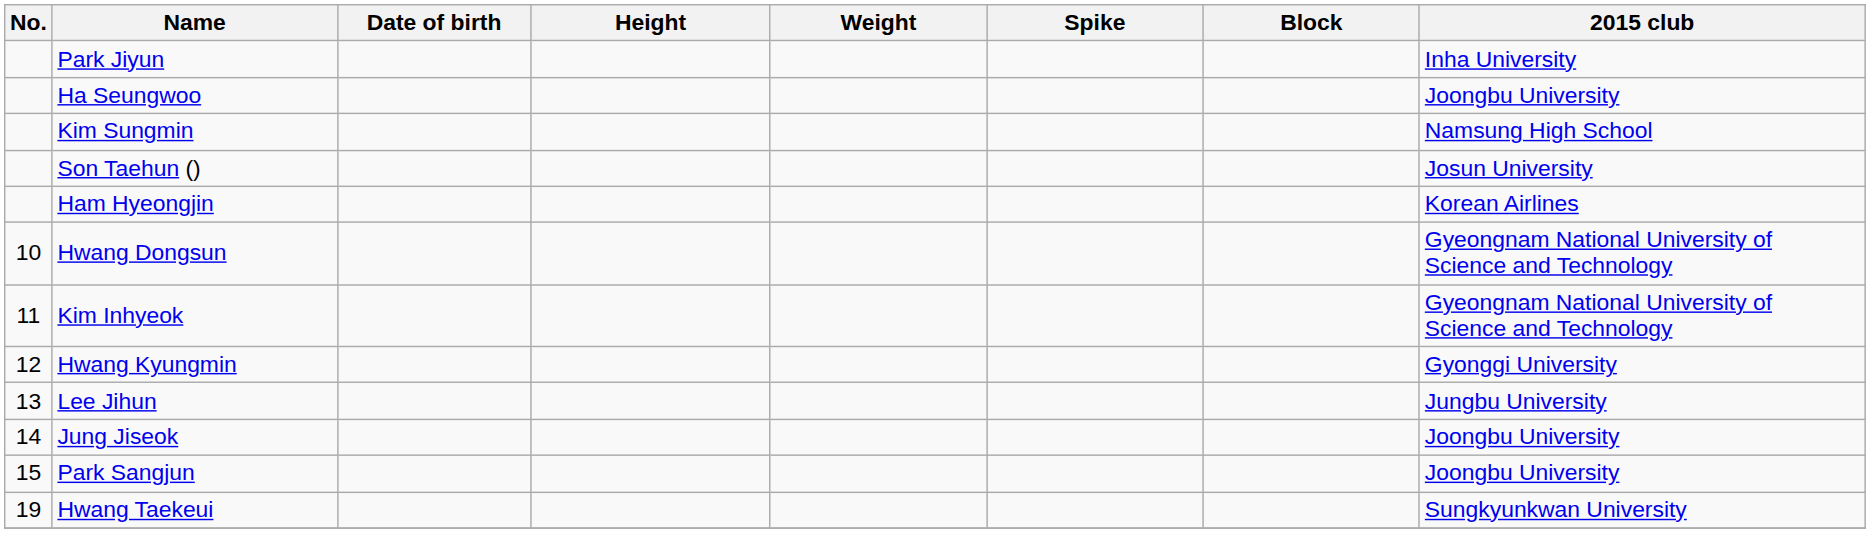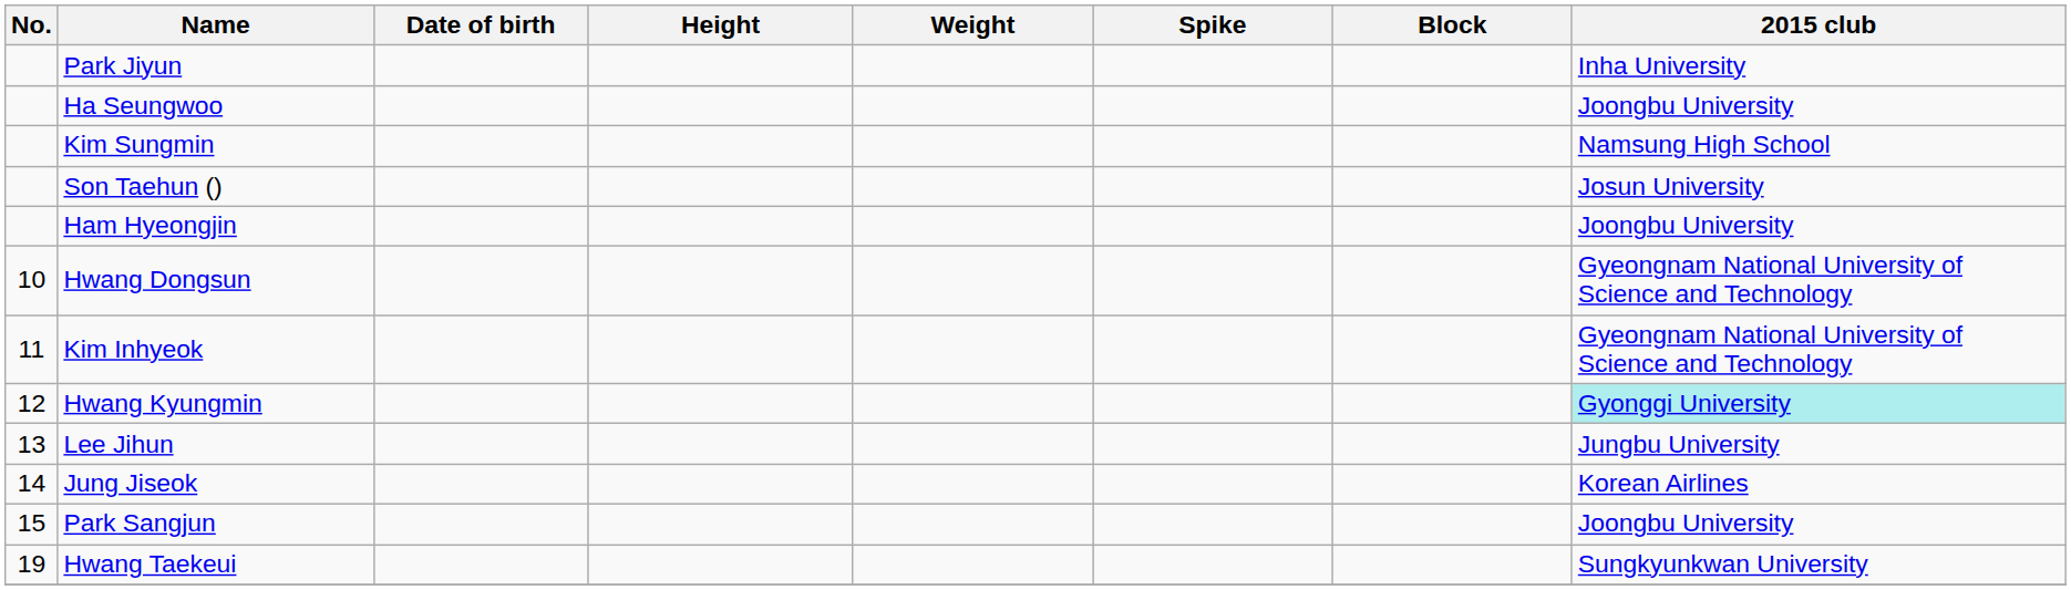Ham Hyeongjin | 2015 club: Korean Airlines -> Joongbu University
Hwang Kyungmin | 2015 club: no background -> paleturquoise background
Jung Jiseok | 2015 club: Joongbu University -> Korean Airlines
